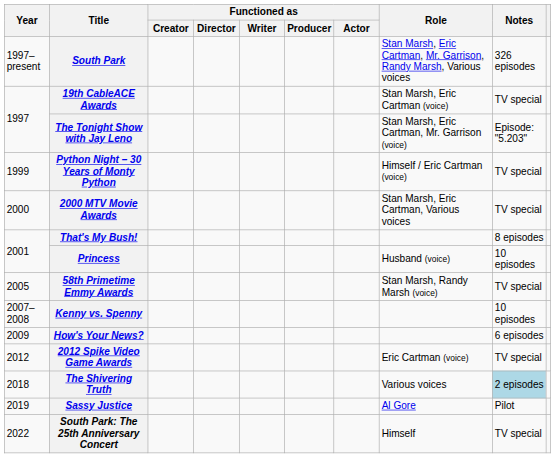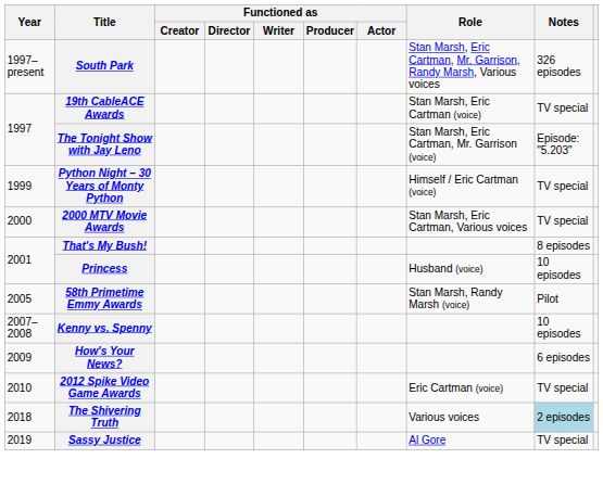58th Primetime Emmy Awards | Notes: TV special -> Pilot
2012 Spike Video Game Awards | Year: 2012 -> 2010
Sassy Justice | Notes: Pilot -> TV special
- row: 2022 | South Park: The 25th Anniversary Concert | Himself | TV special
